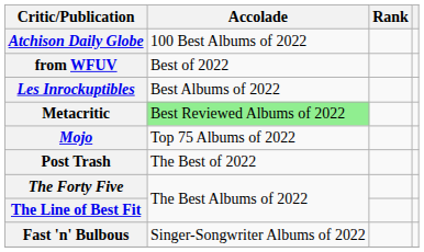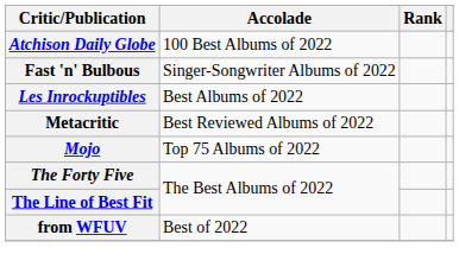rows swapped: Fast 'n' Bulbous <-> from WFUV
Metacritic | Accolade: lightgreen background -> no background
- row: Post Trash | The Best of 2022
